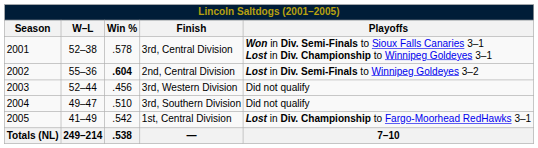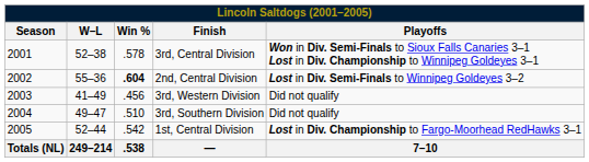3rd, Western Division | W–L: 52–44 -> 41–49
1st, Central Division | W–L: 41–49 -> 52–44
